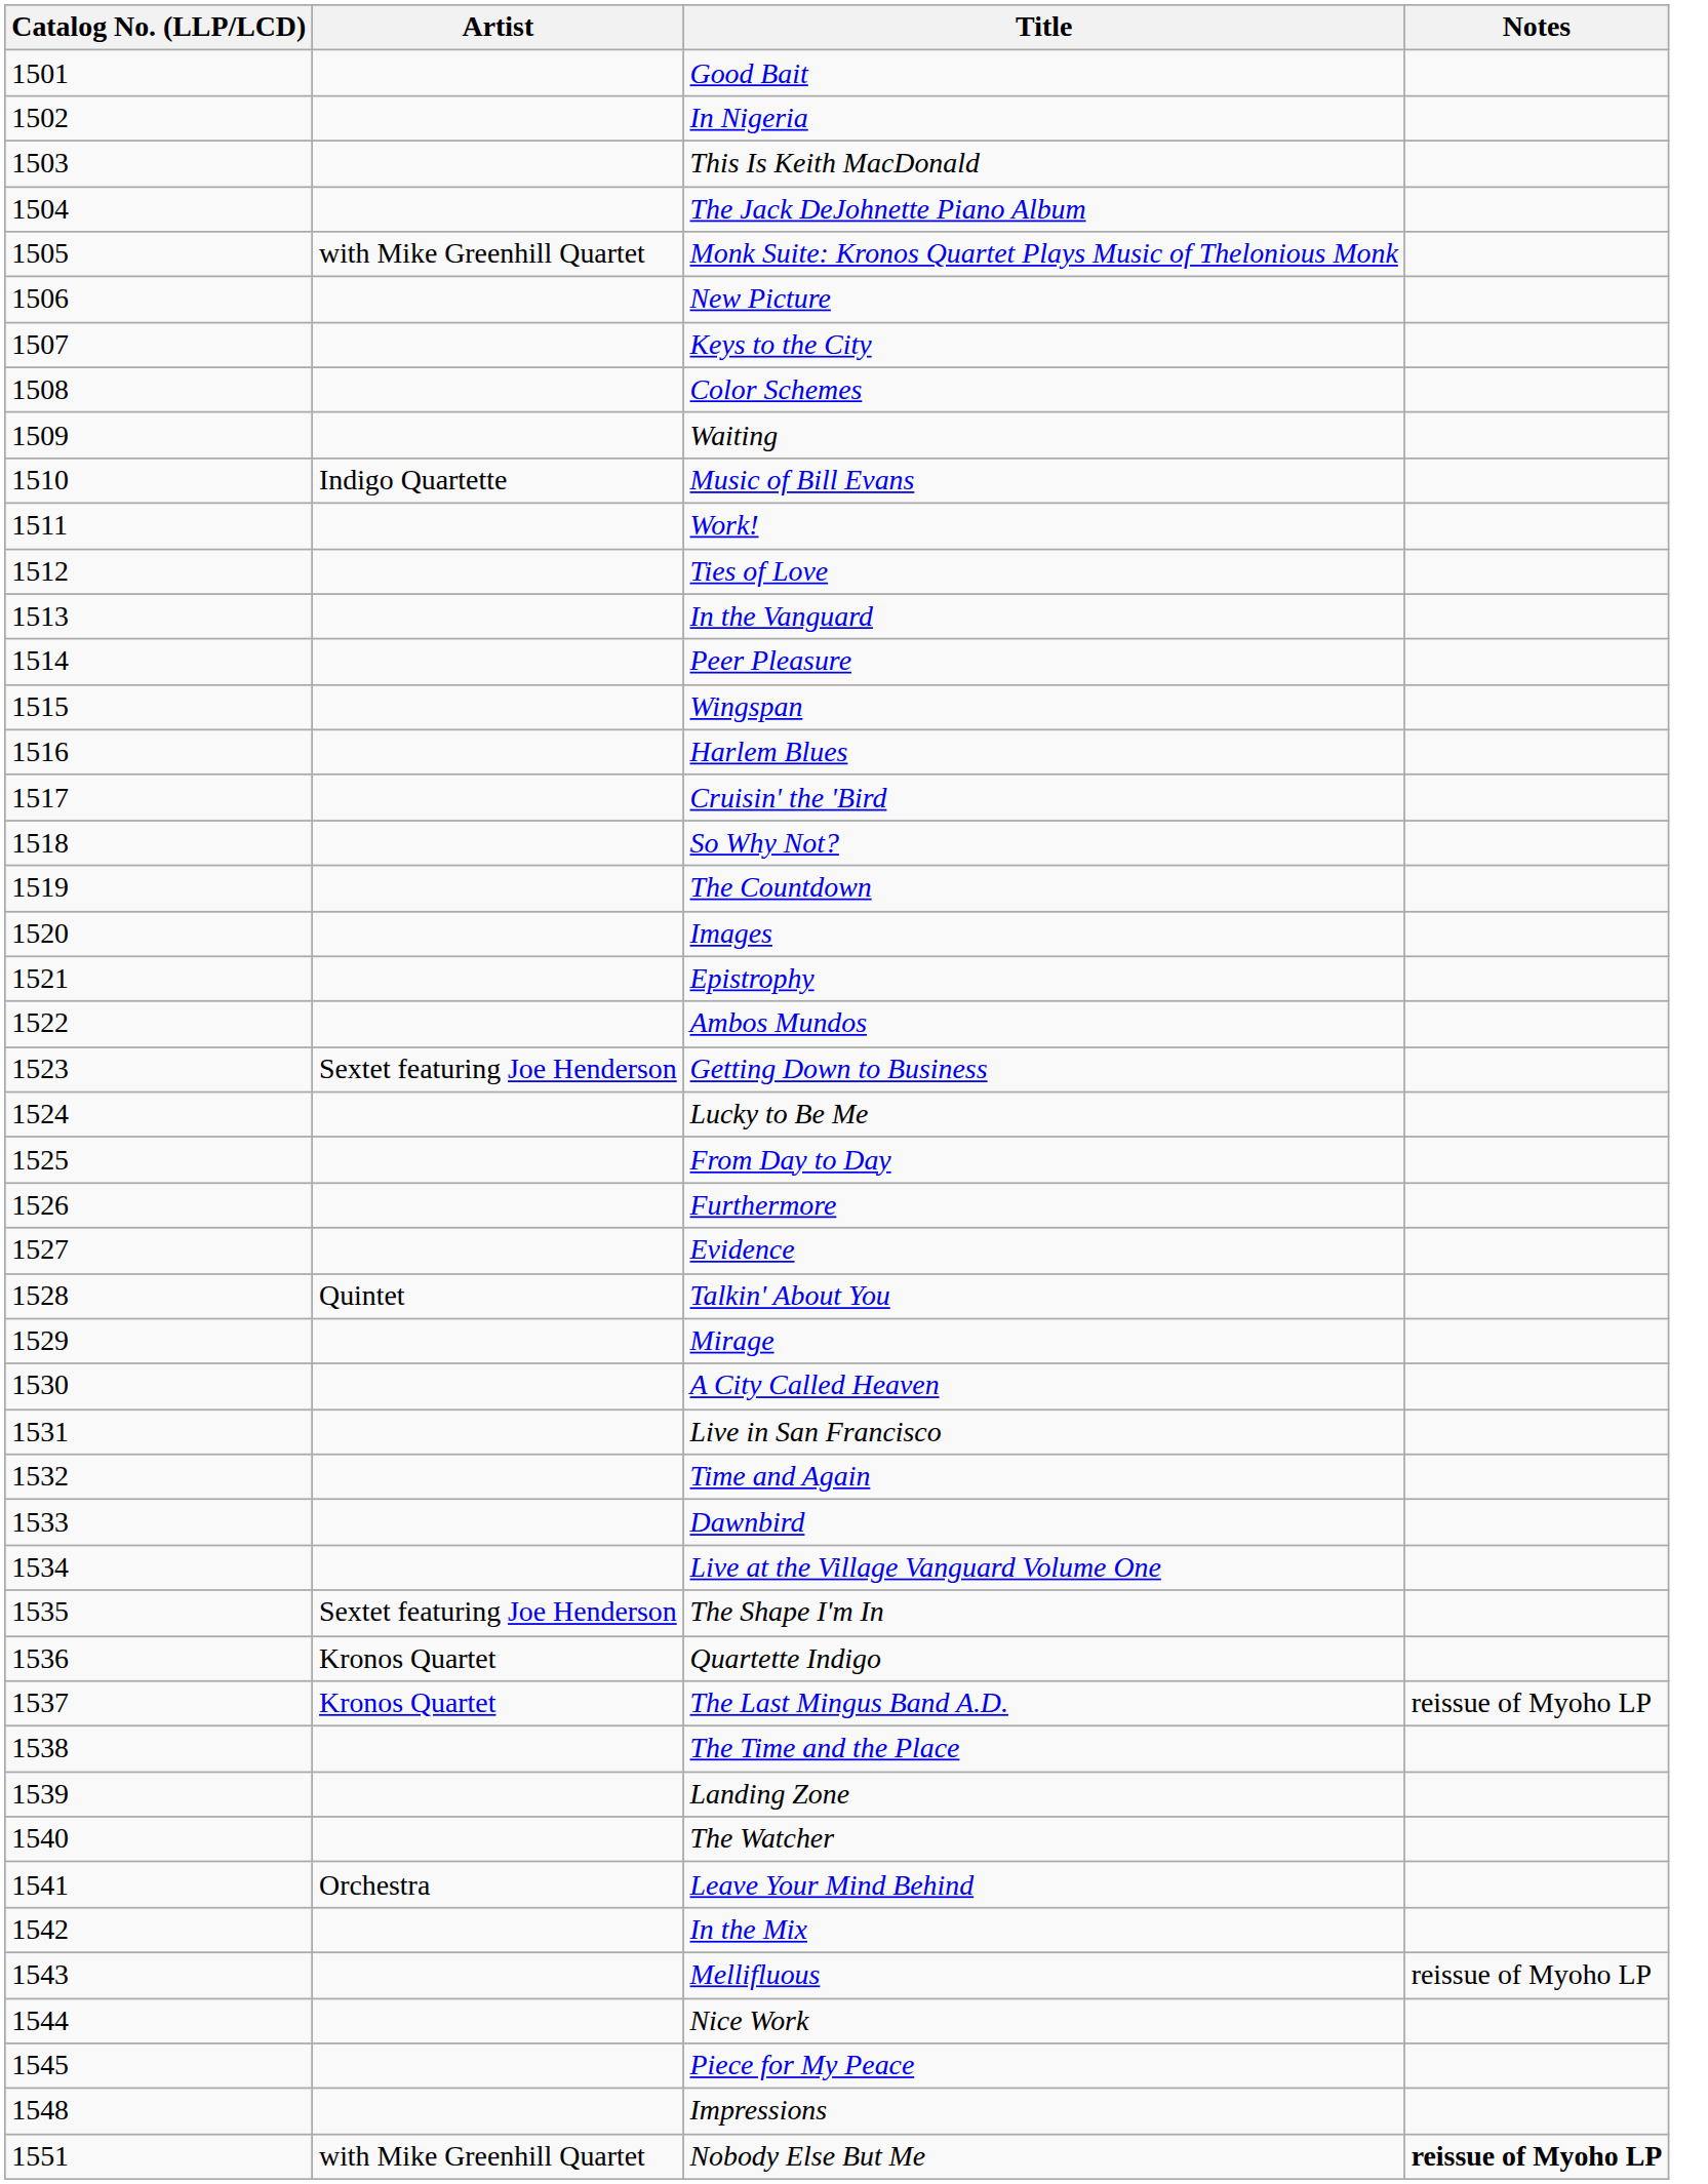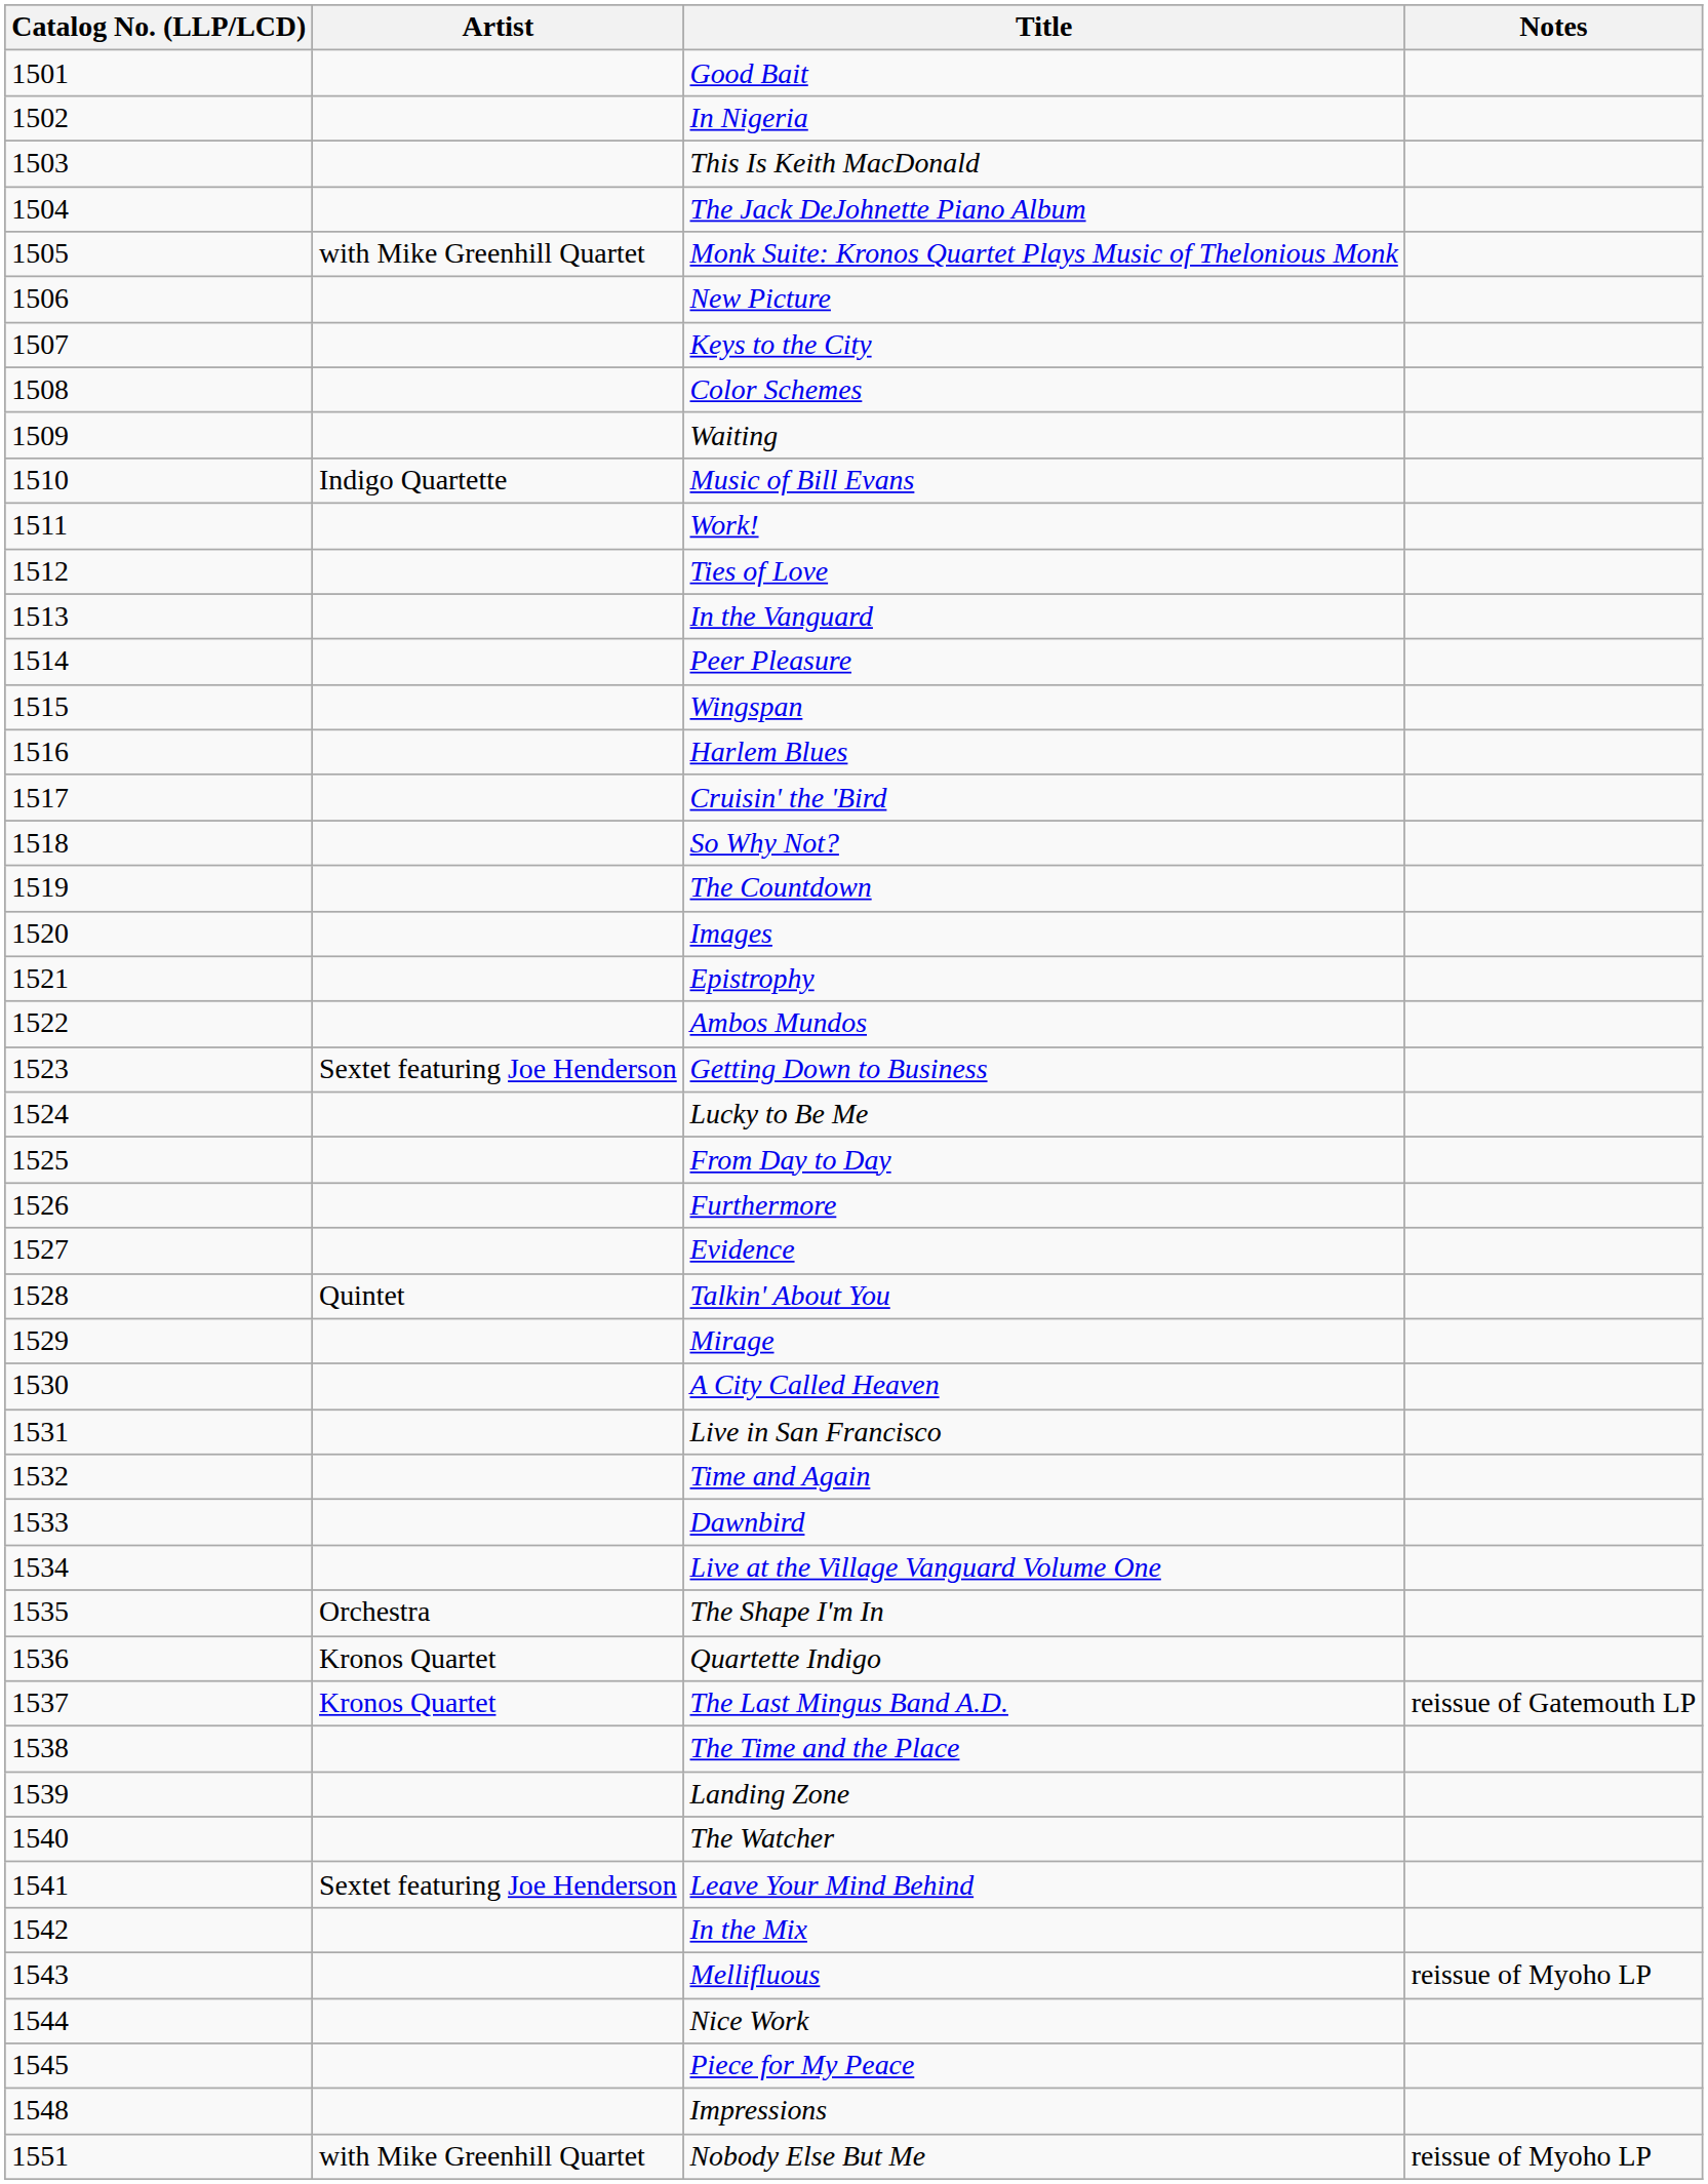The Shape I'm In | Artist: Sextet featuring Joe Henderson -> Orchestra
The Last Mingus Band A.D. | Notes: reissue of Myoho LP -> reissue of Gatemouth LP
Leave Your Mind Behind | Artist: Orchestra -> Sextet featuring Joe Henderson
Nobody Else But Me | Notes: bold -> normal
